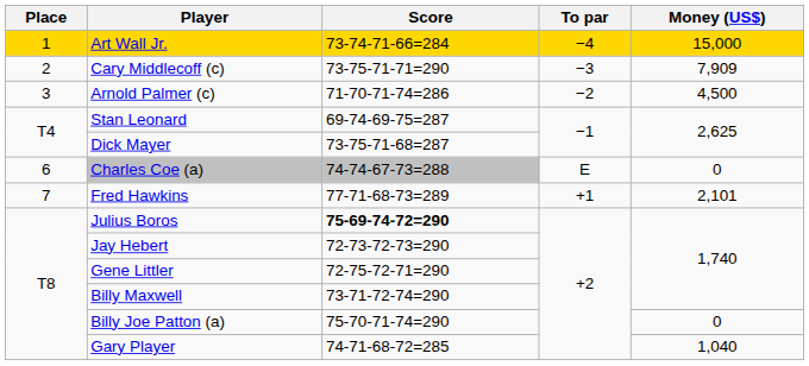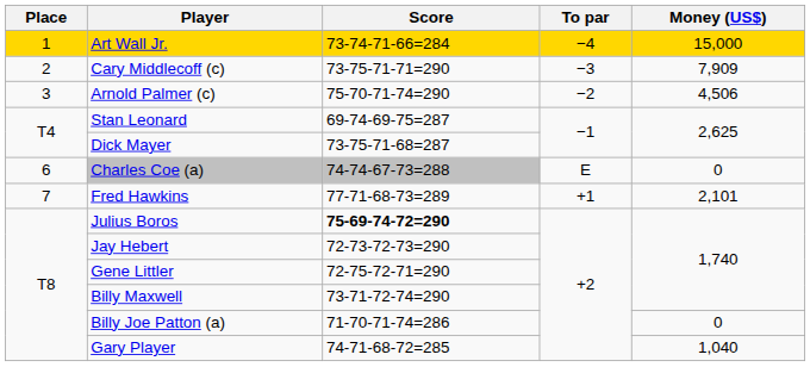Arnold Palmer (c) | Score: 71-70-71-74=286 -> 75-70-71-74=290
Arnold Palmer (c) | Money (US$): 4,500 -> 4,506
Billy Joe Patton (a) | Score: 75-70-71-74=290 -> 71-70-71-74=286
